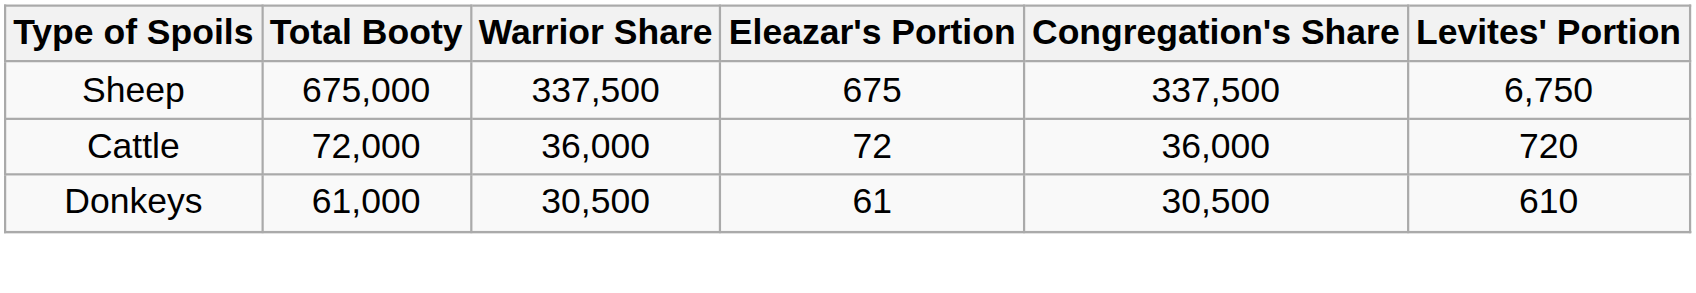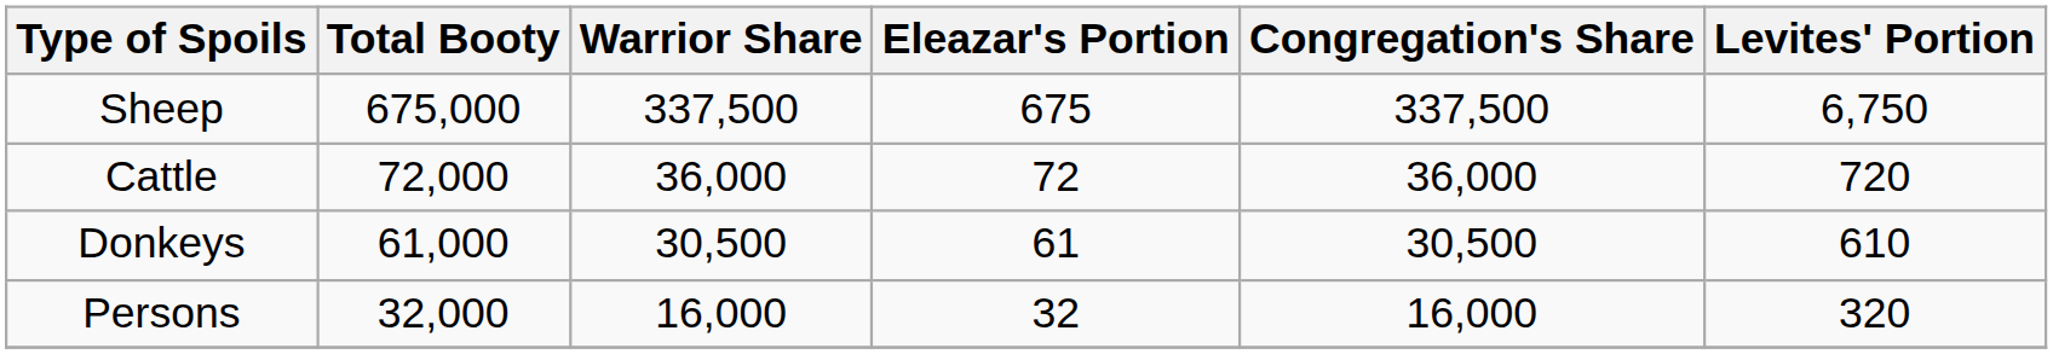+ row: Persons | 32,000 | 16,000 | 32 | 16,000 | 320
